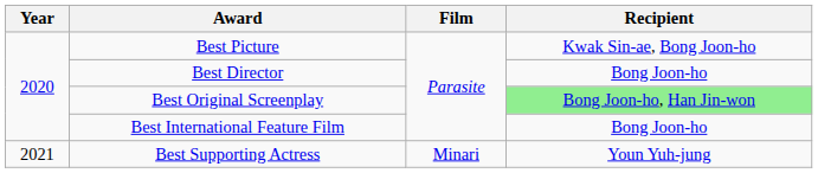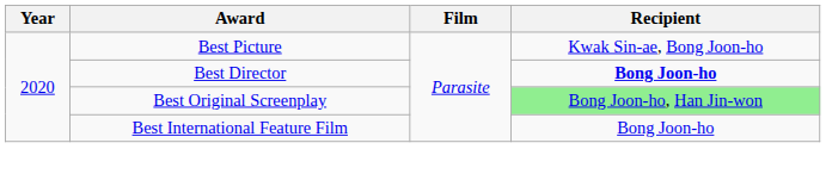Best Director | Recipient: normal -> bold
- row: 2021 | Best Supporting Actress | Minari | Youn Yuh-jung
